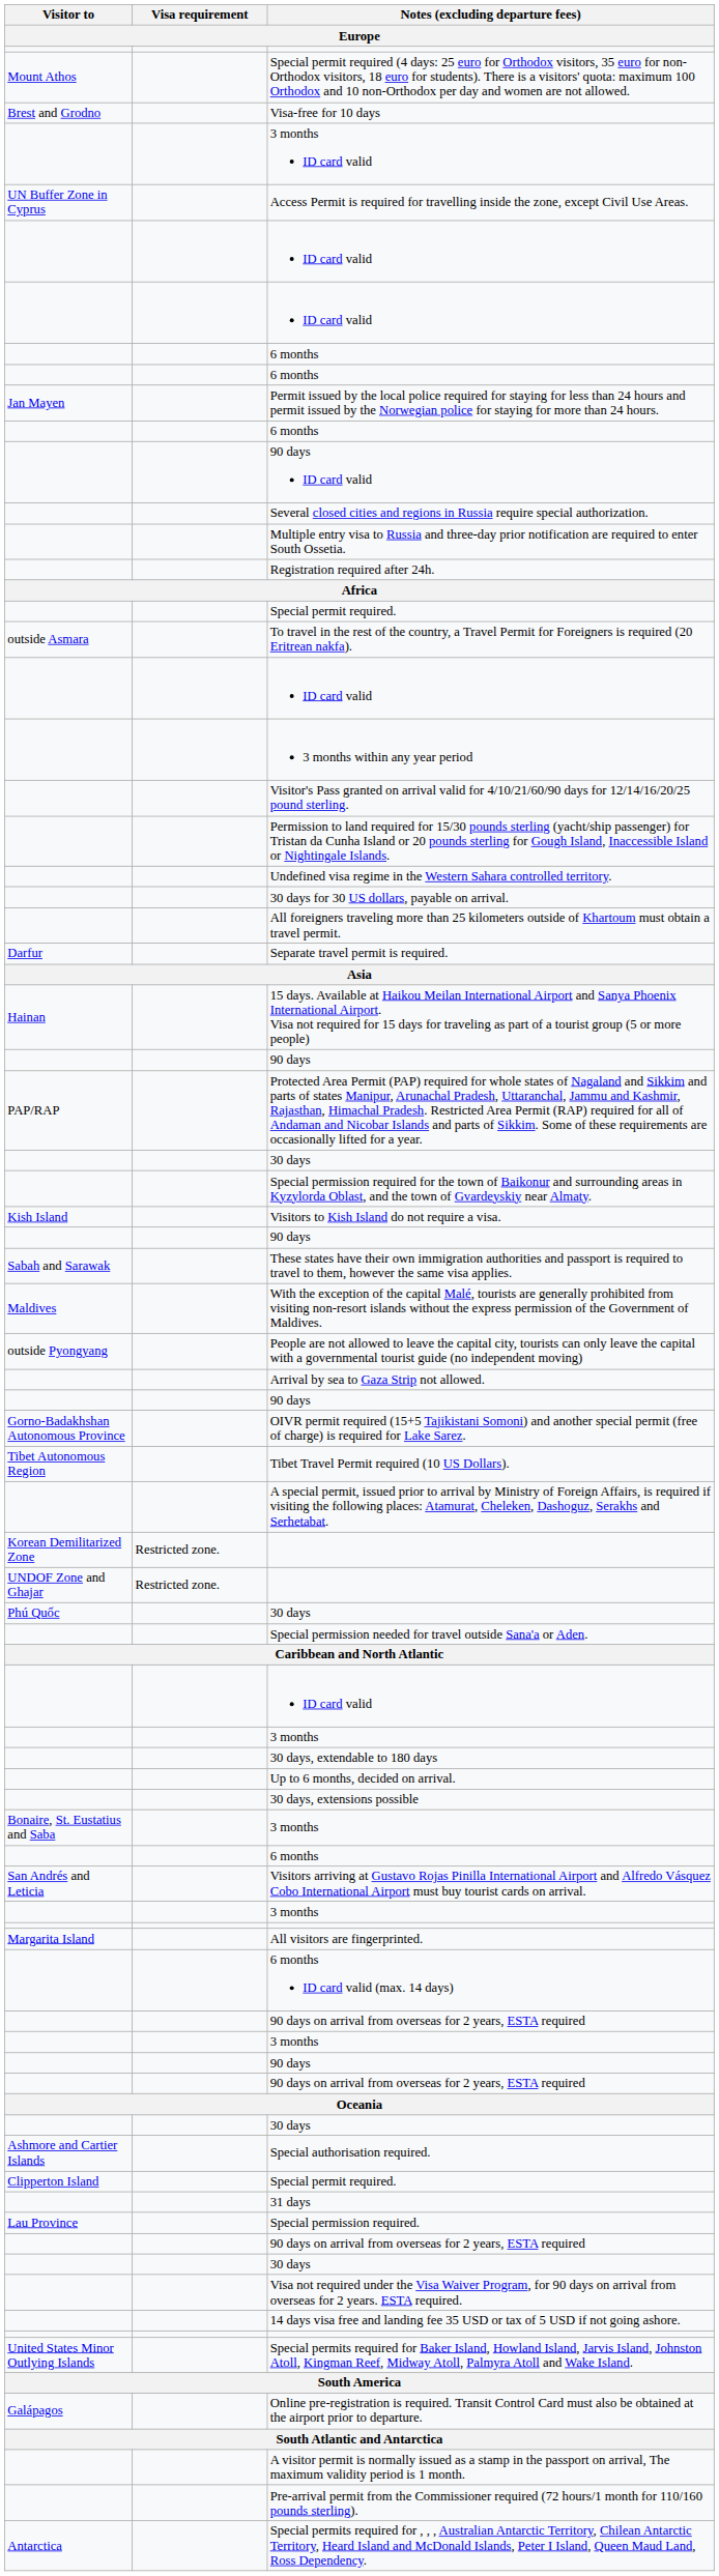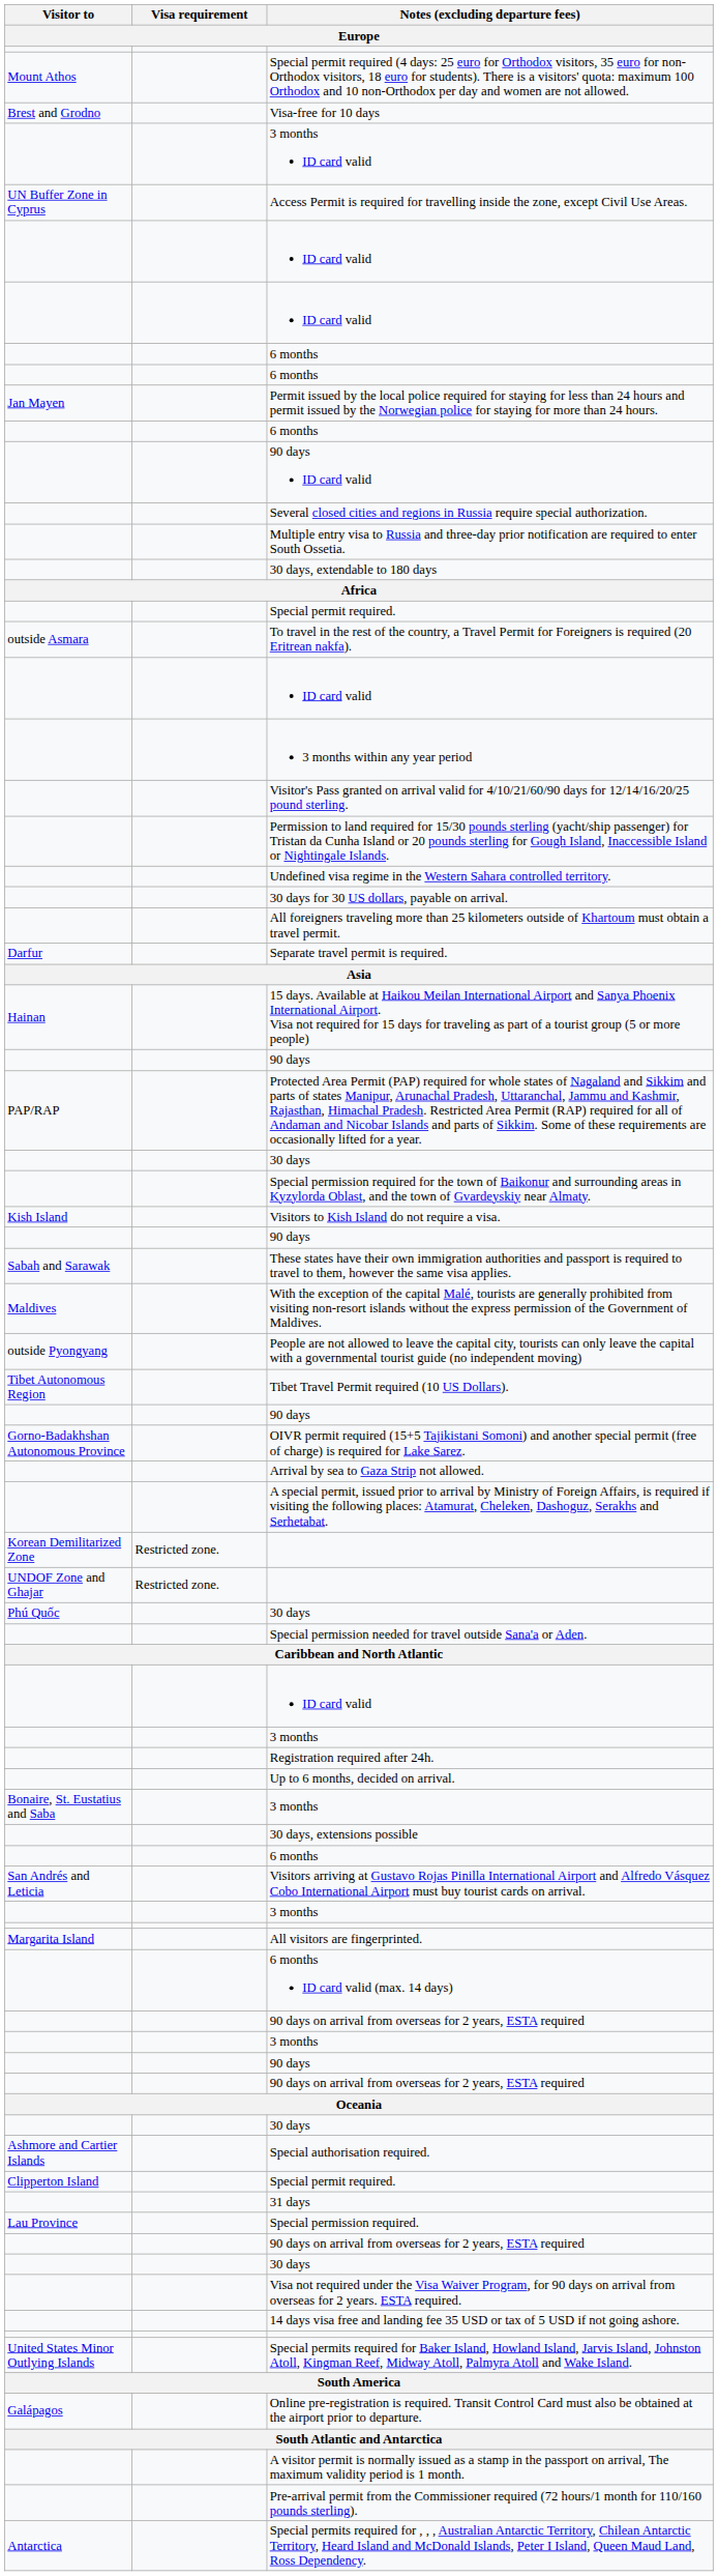rows swapped: Registration required after 24h. <-> 30 days, extendable to 180 days
rows swapped: Arrival by sea to Gaza Strip not allowed. <-> Tibet Travel Permit required (10 US Dollars).
rows swapped: Bonaire, St. Eustatius and Saba / 3 months <-> 30 days, extensions possible
